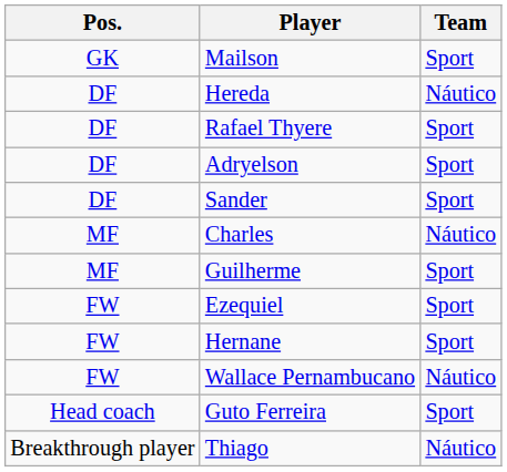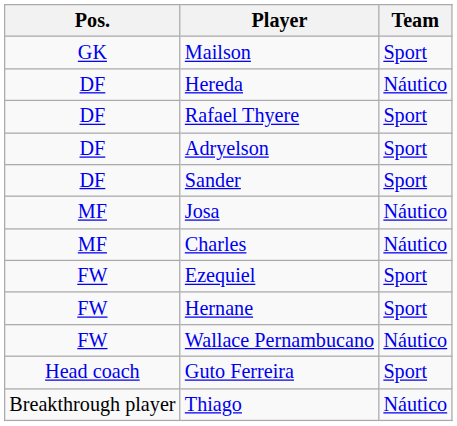+ row: MF | Josa | Náutico
- row: MF | Guilherme | Sport
